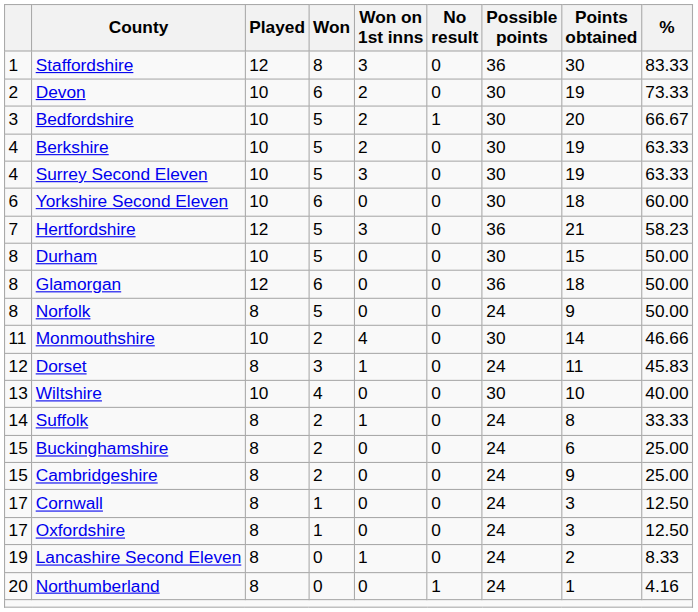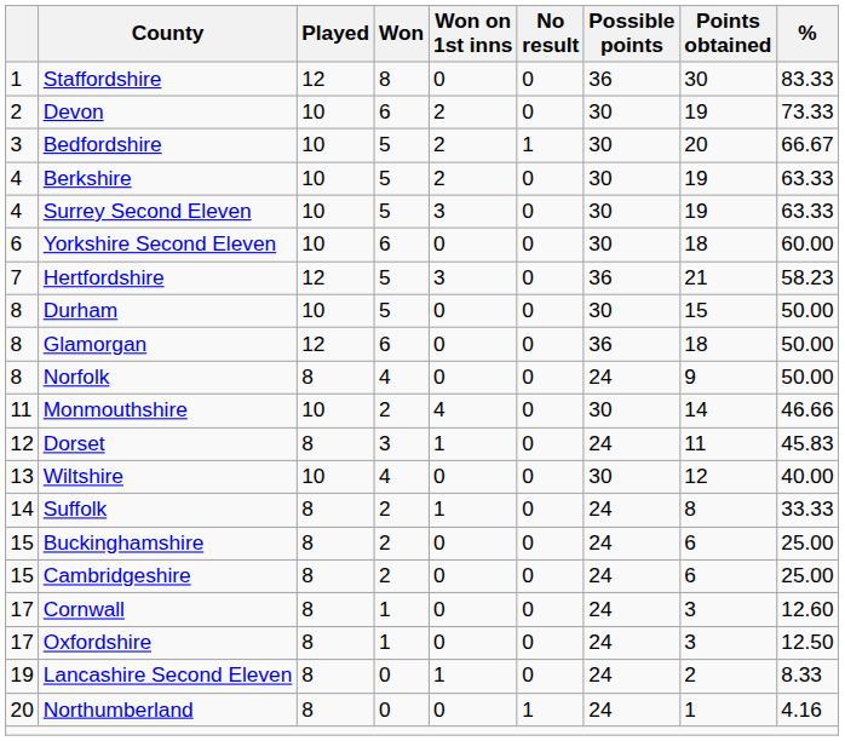Staffordshire | Won on 1st inns: 3 -> 0
Norfolk | Won: 5 -> 4
Wiltshire | Points obtained: 10 -> 12
Cambridgeshire | Points obtained: 9 -> 6
Cornwall | %: 12.50 -> 12.60
